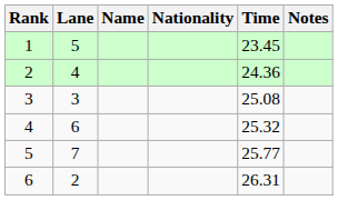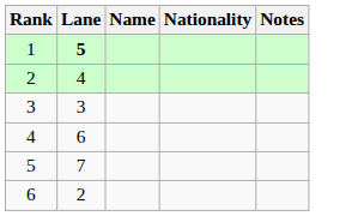- column: Time | 23.45 | 24.36 | 25.08 | 25.32 | 25.77 | 26.31
1 | Lane: normal -> bold
